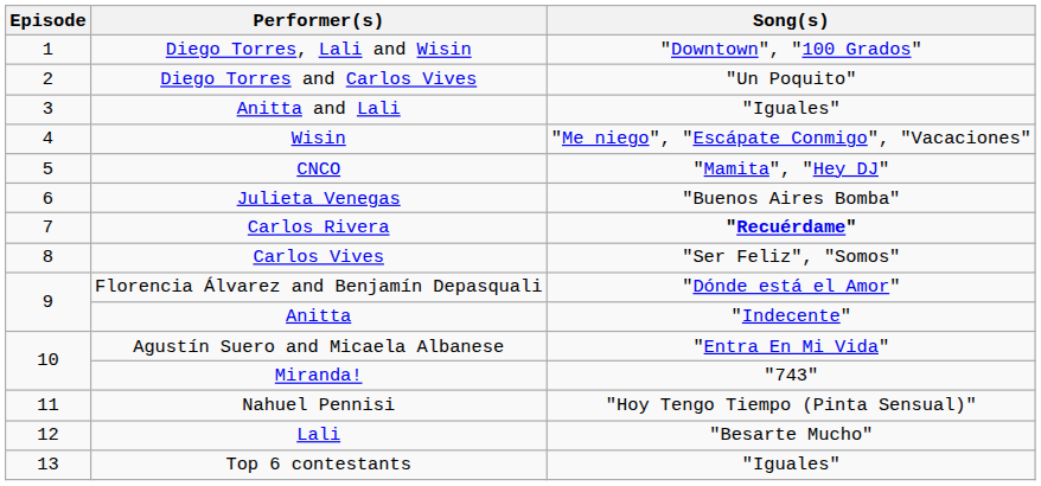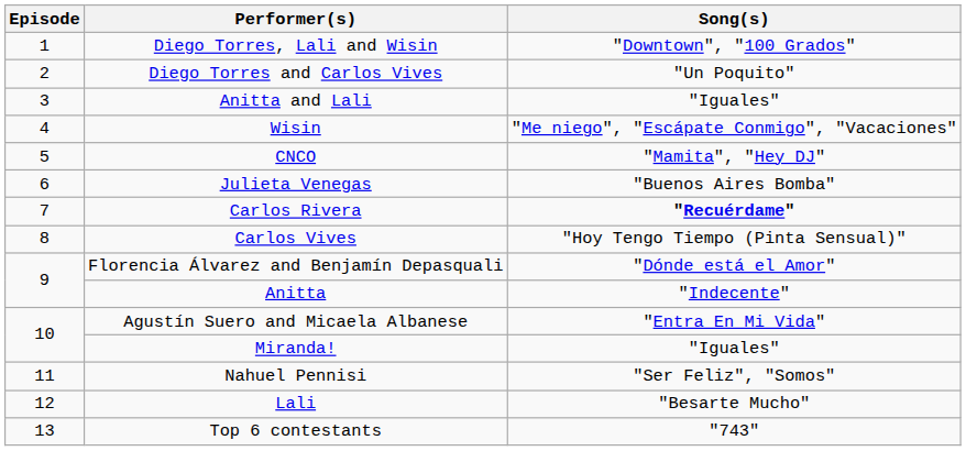Carlos Vives | Song(s): "Ser Feliz", "Somos" -> "Hoy Tengo Tiempo (Pinta Sensual)"
Miranda! | Song(s): "743" -> "Iguales"
Nahuel Pennisi | Song(s): "Hoy Tengo Tiempo (Pinta Sensual)" -> "Ser Feliz", "Somos"
Top 6 contestants | Song(s): "Iguales" -> "743"
